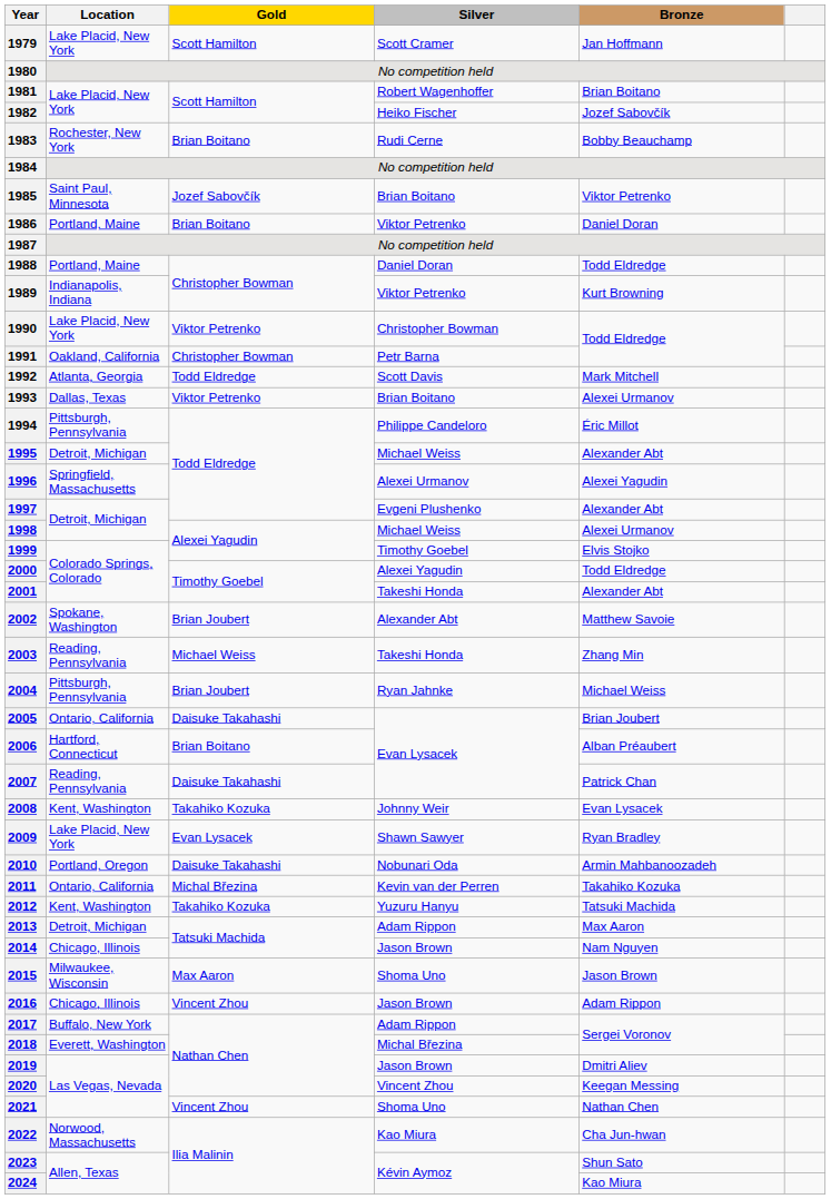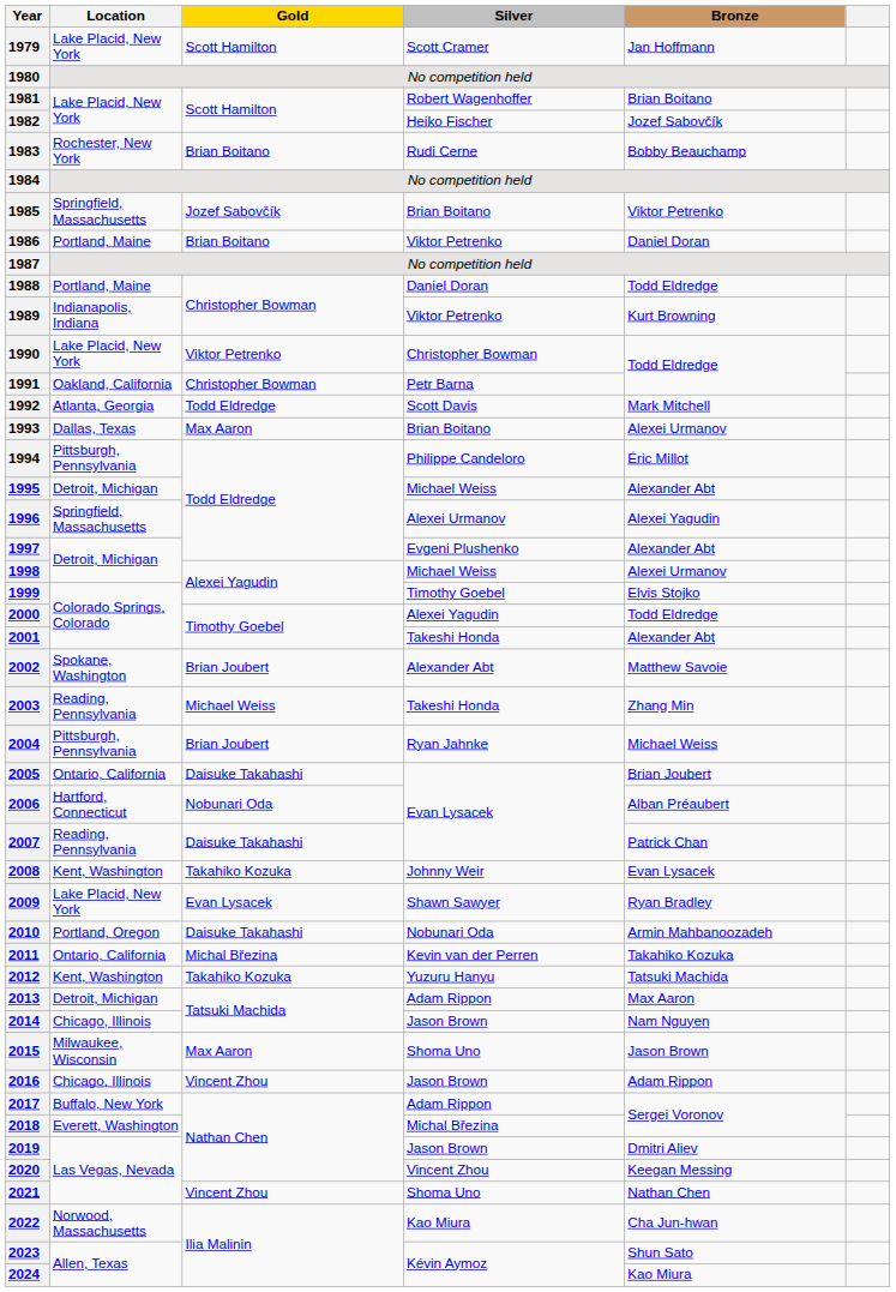1985 | Location: Saint Paul, Minnesota -> Springfield, Massachusetts
1993 | Gold: Viktor Petrenko -> Max Aaron
2006 | Gold: Brian Boitano -> Nobunari Oda
